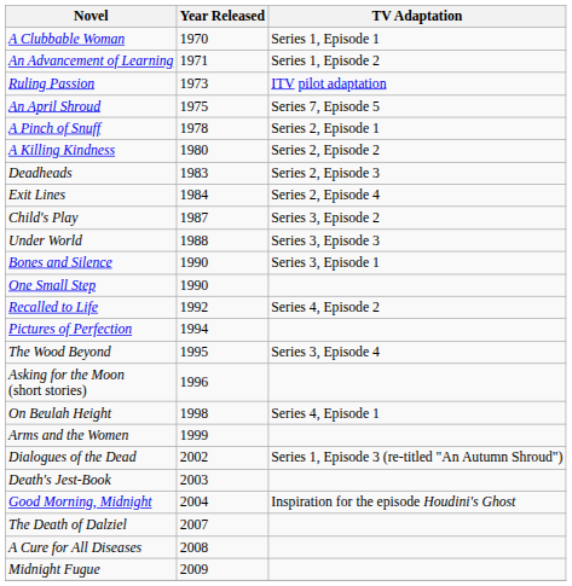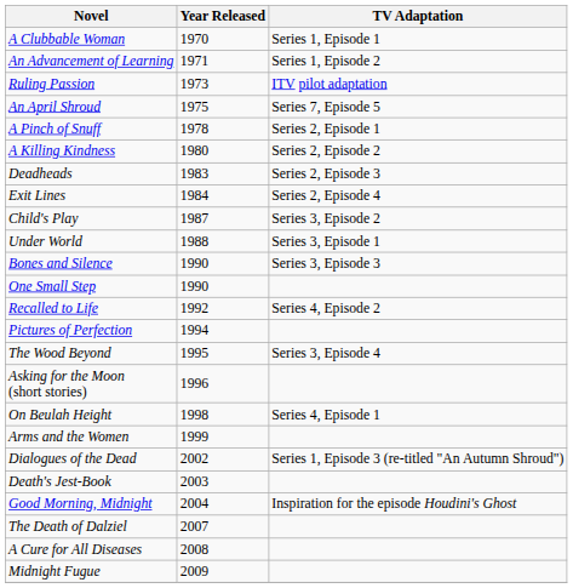Under World | TV Adaptation: Series 3, Episode 3 -> Series 3, Episode 1
Bones and Silence | TV Adaptation: Series 3, Episode 1 -> Series 3, Episode 3
